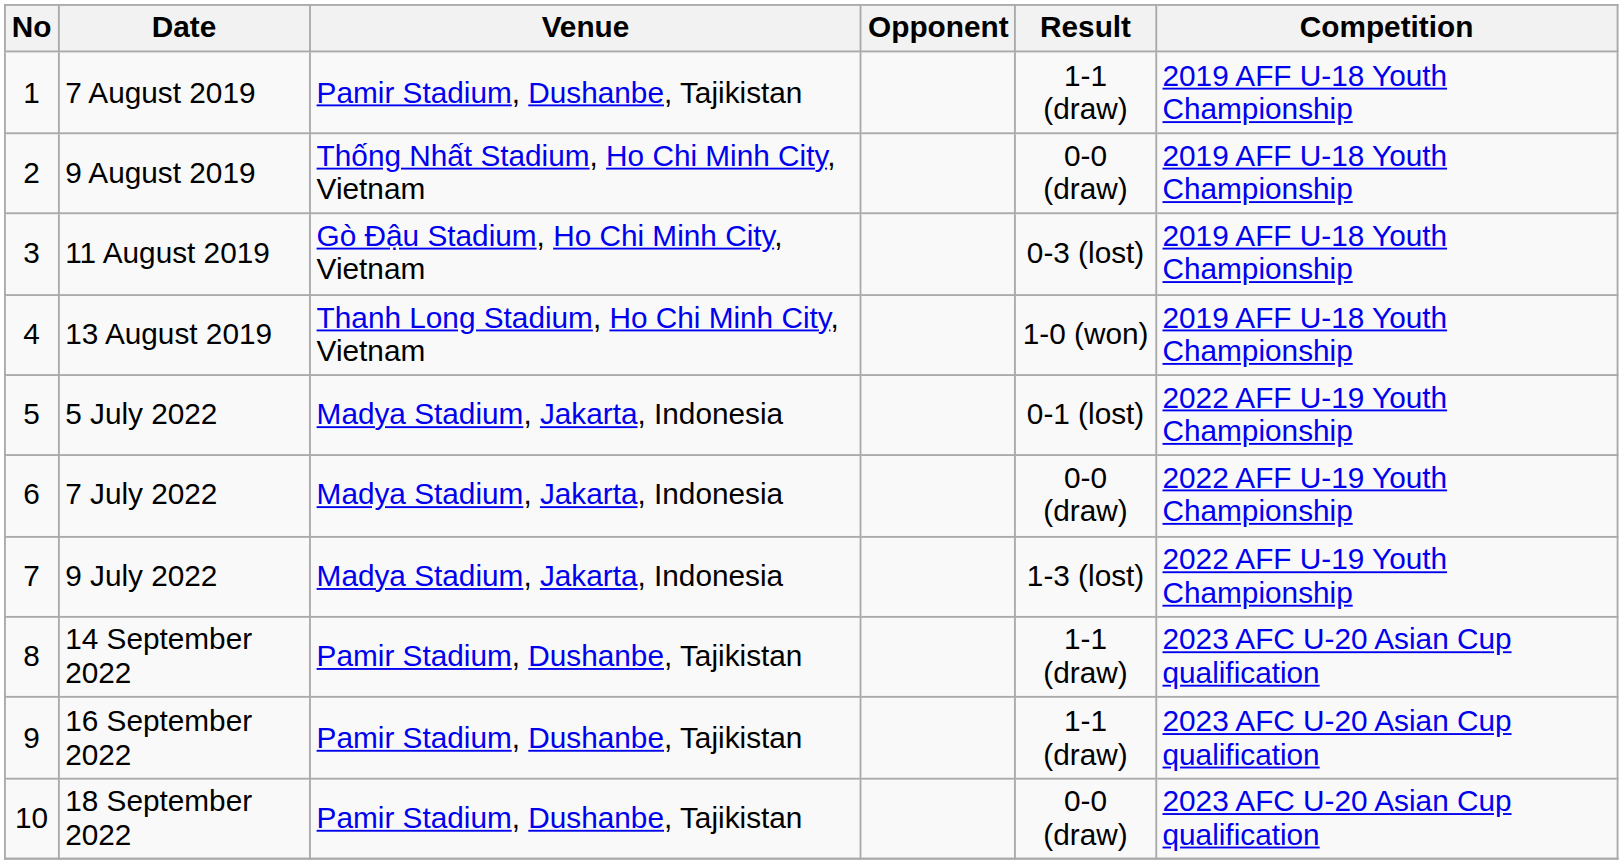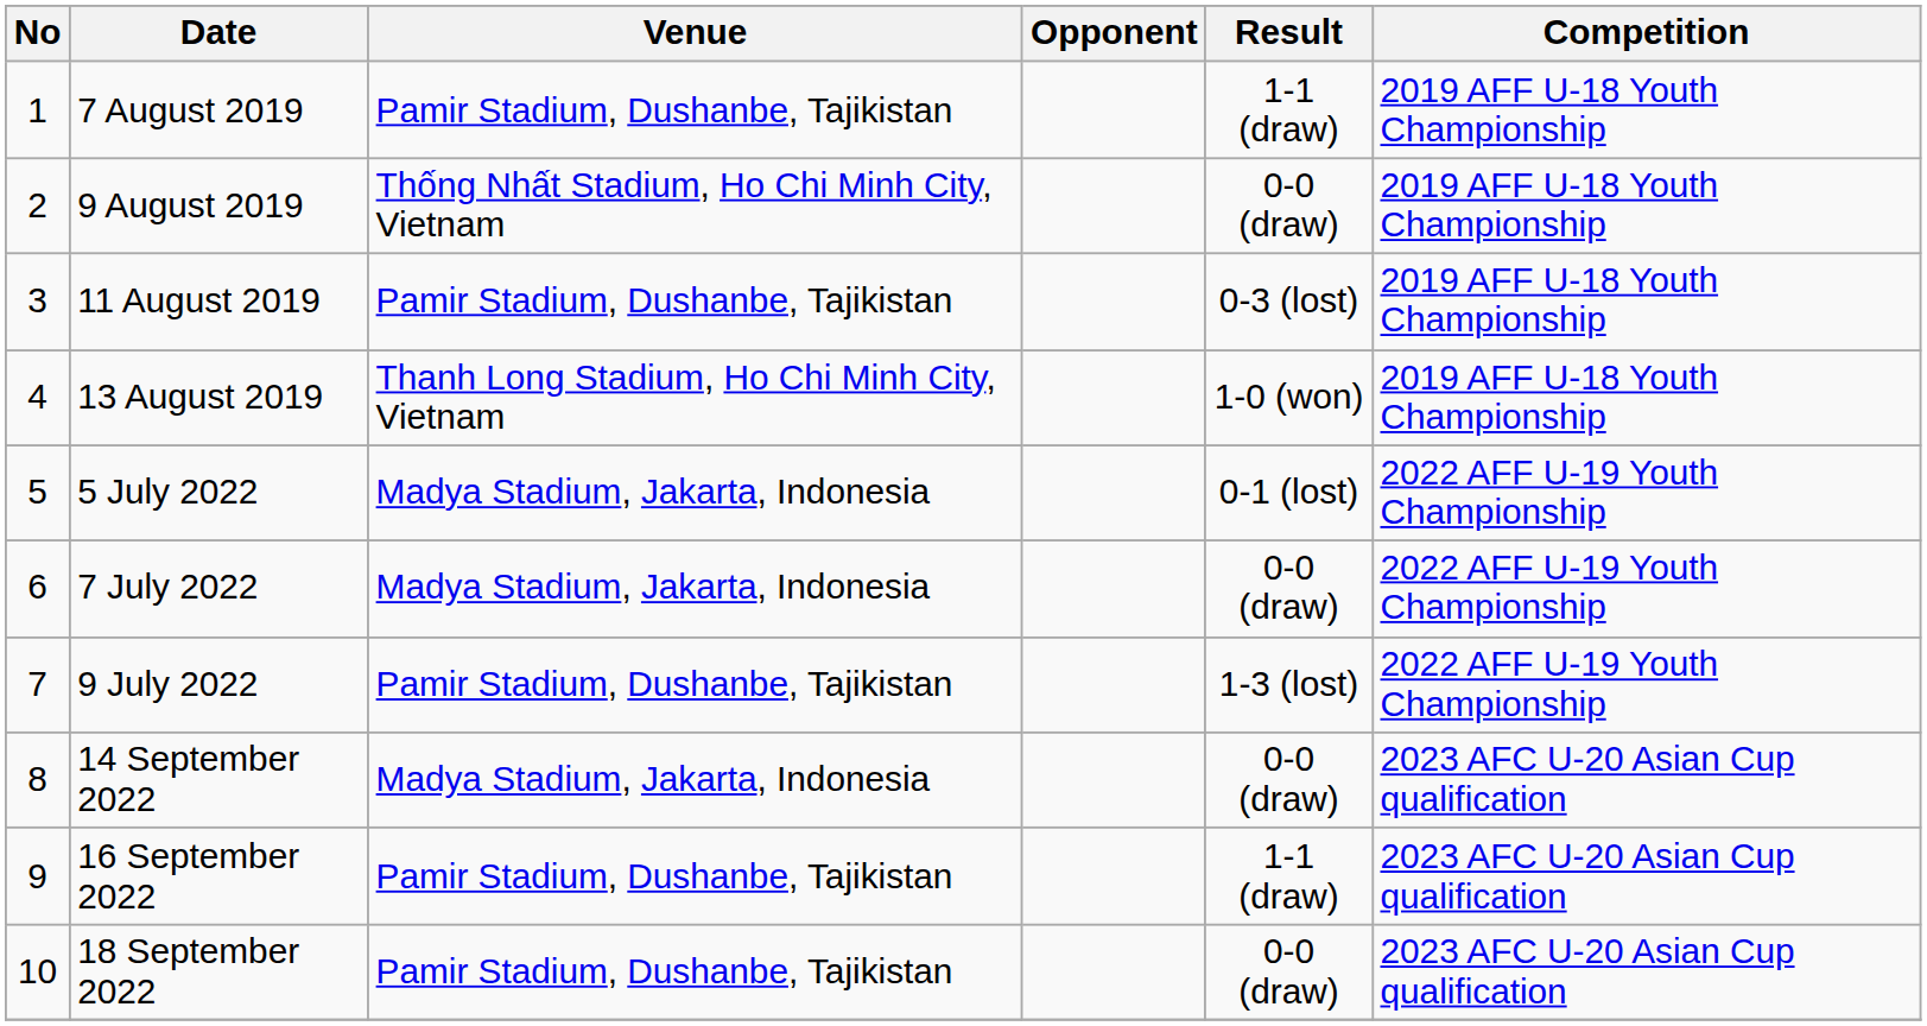11 August 2019 | Venue: Gò Đậu Stadium, Ho Chi Minh City, Vietnam -> Pamir Stadium, Dushanbe, Tajikistan
9 July 2022 | Venue: Madya Stadium, Jakarta, Indonesia -> Pamir Stadium, Dushanbe, Tajikistan
14 September 2022 | Venue: Pamir Stadium, Dushanbe, Tajikistan -> Madya Stadium, Jakarta, Indonesia
14 September 2022 | Result: 1-1 (draw) -> 0-0 (draw)
